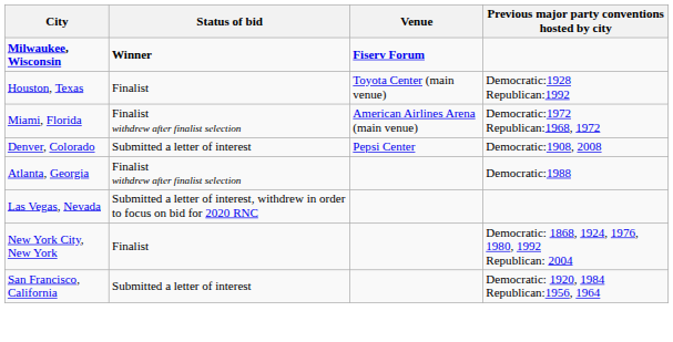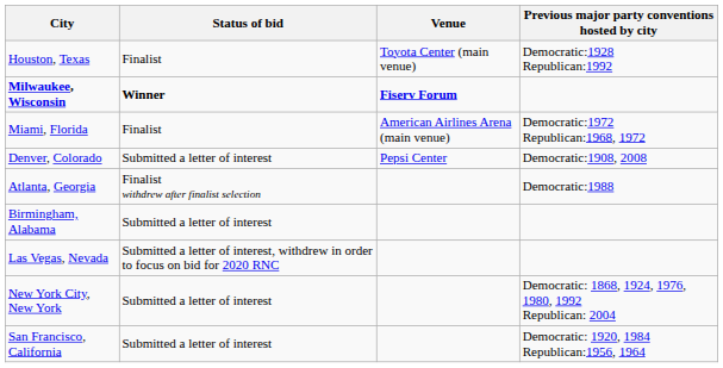rows swapped: Milwaukee, Wisconsin <-> Houston, Texas
Miami, Florida | Status of bid: Finalist withdrew after finalist selection -> Finalist
+ row: Birmingham, Alabama | Submitted a letter of interest
New York City, New York | Status of bid: Finalist -> Submitted a letter of interest
